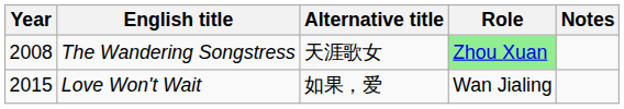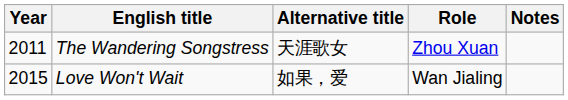The Wandering Songstress | Year: 2008 -> 2011
The Wandering Songstress | Role: lightgreen background -> no background
